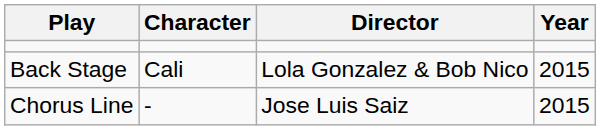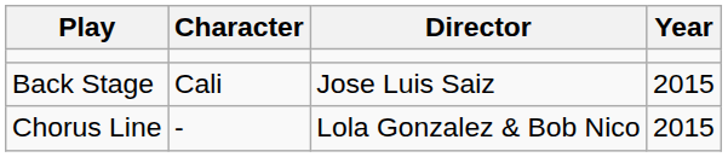Back Stage | Director: Lola Gonzalez & Bob Nico -> Jose Luis Saiz
Chorus Line | Director: Jose Luis Saiz -> Lola Gonzalez & Bob Nico
